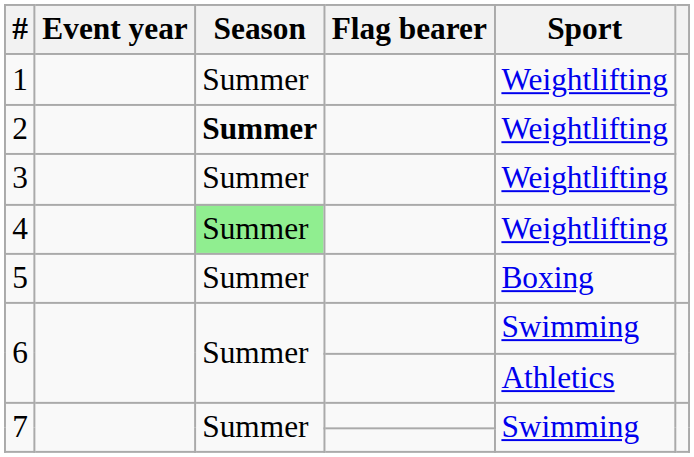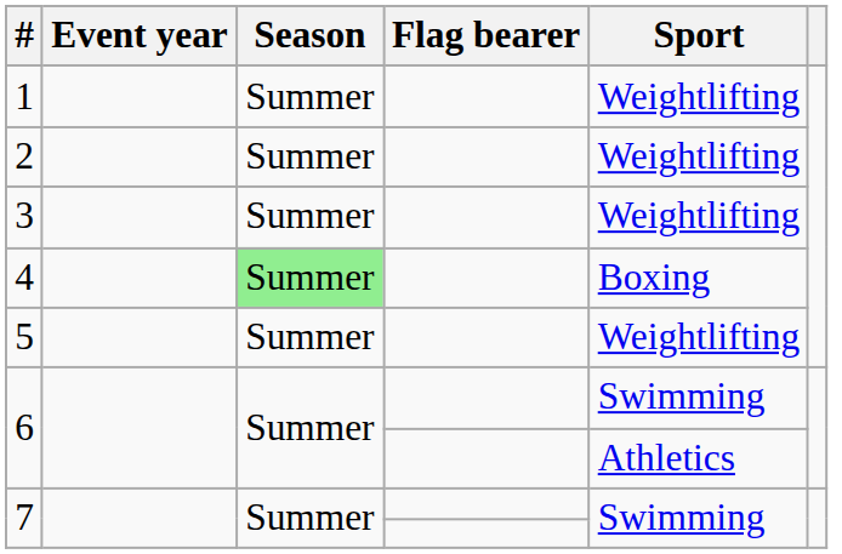2 | Season: bold -> normal
4 | Sport: Weightlifting -> Boxing
5 | Sport: Boxing -> Weightlifting
